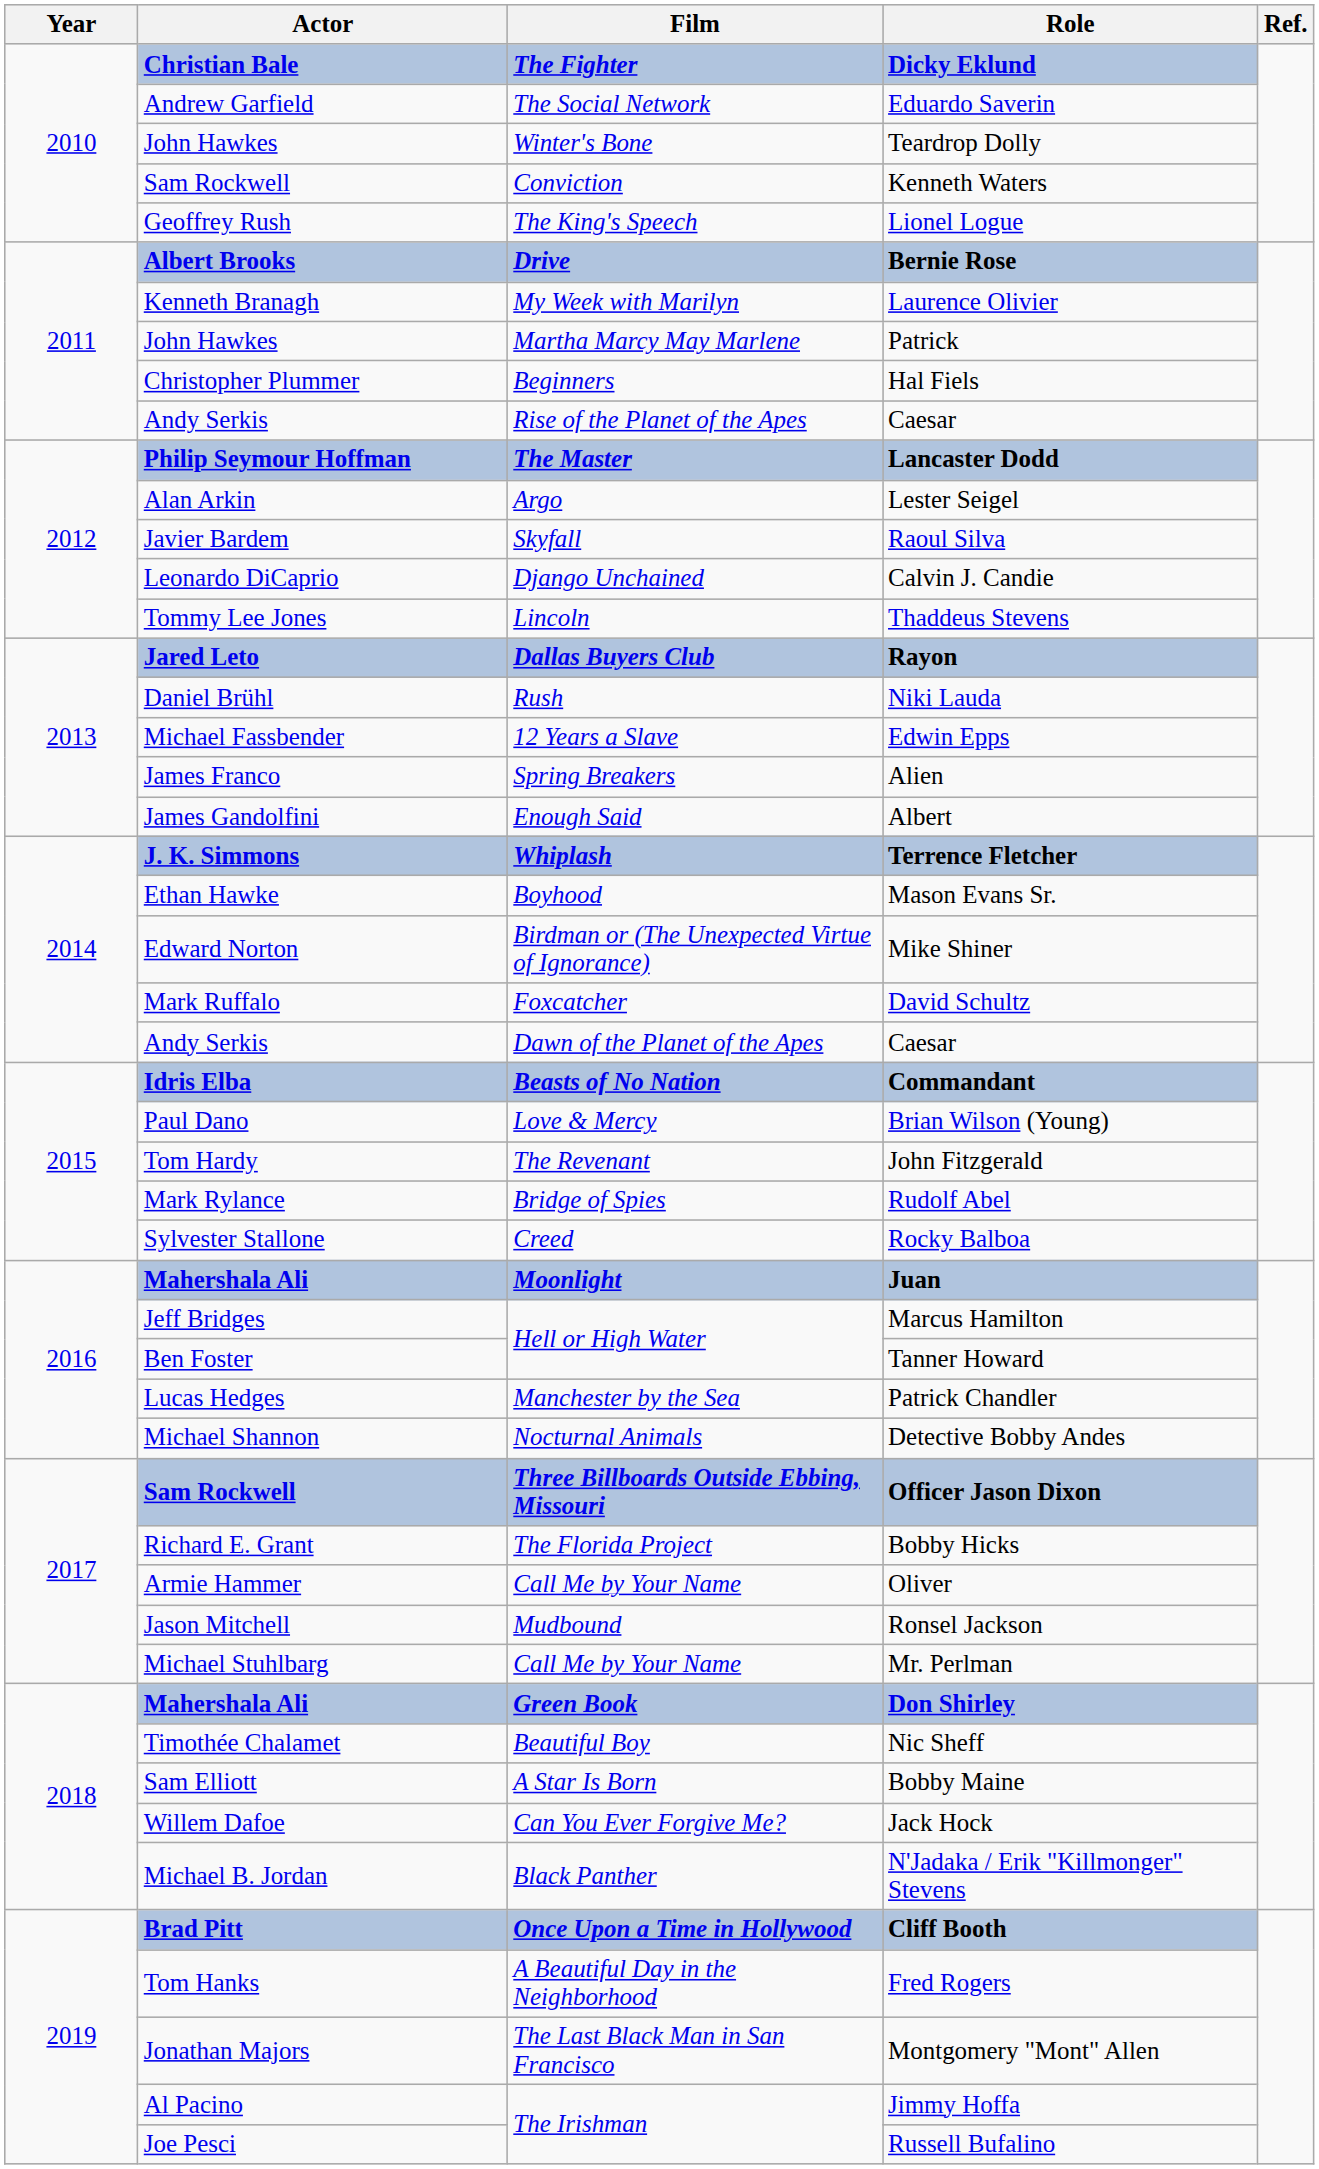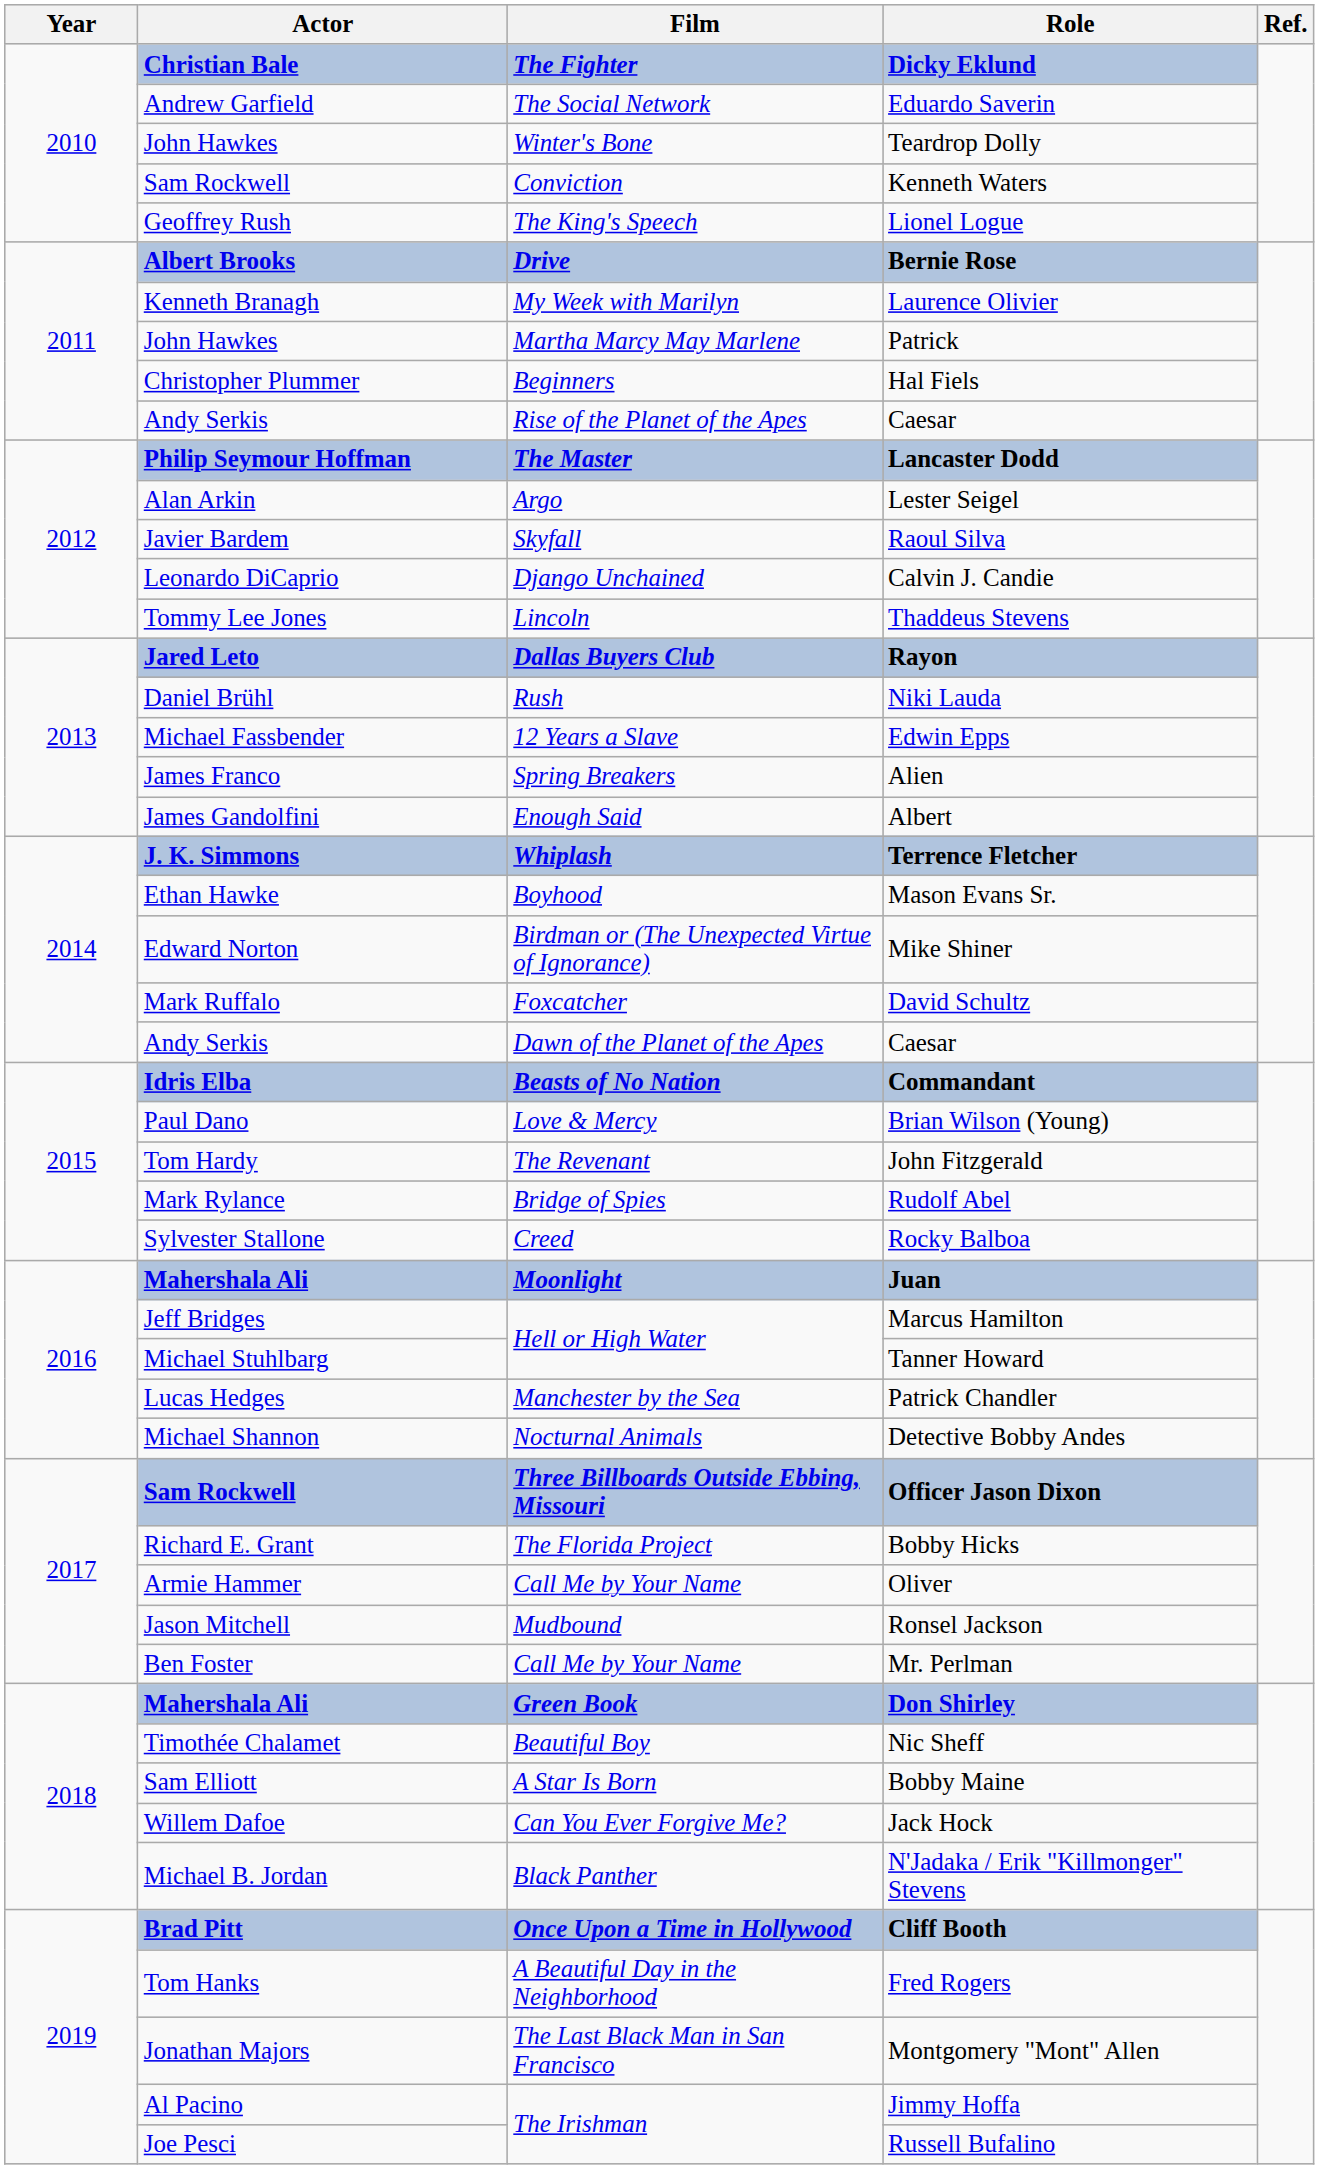Tanner Howard | Actor: Ben Foster -> Michael Stuhlbarg
Mr. Perlman | Actor: Michael Stuhlbarg -> Ben Foster
